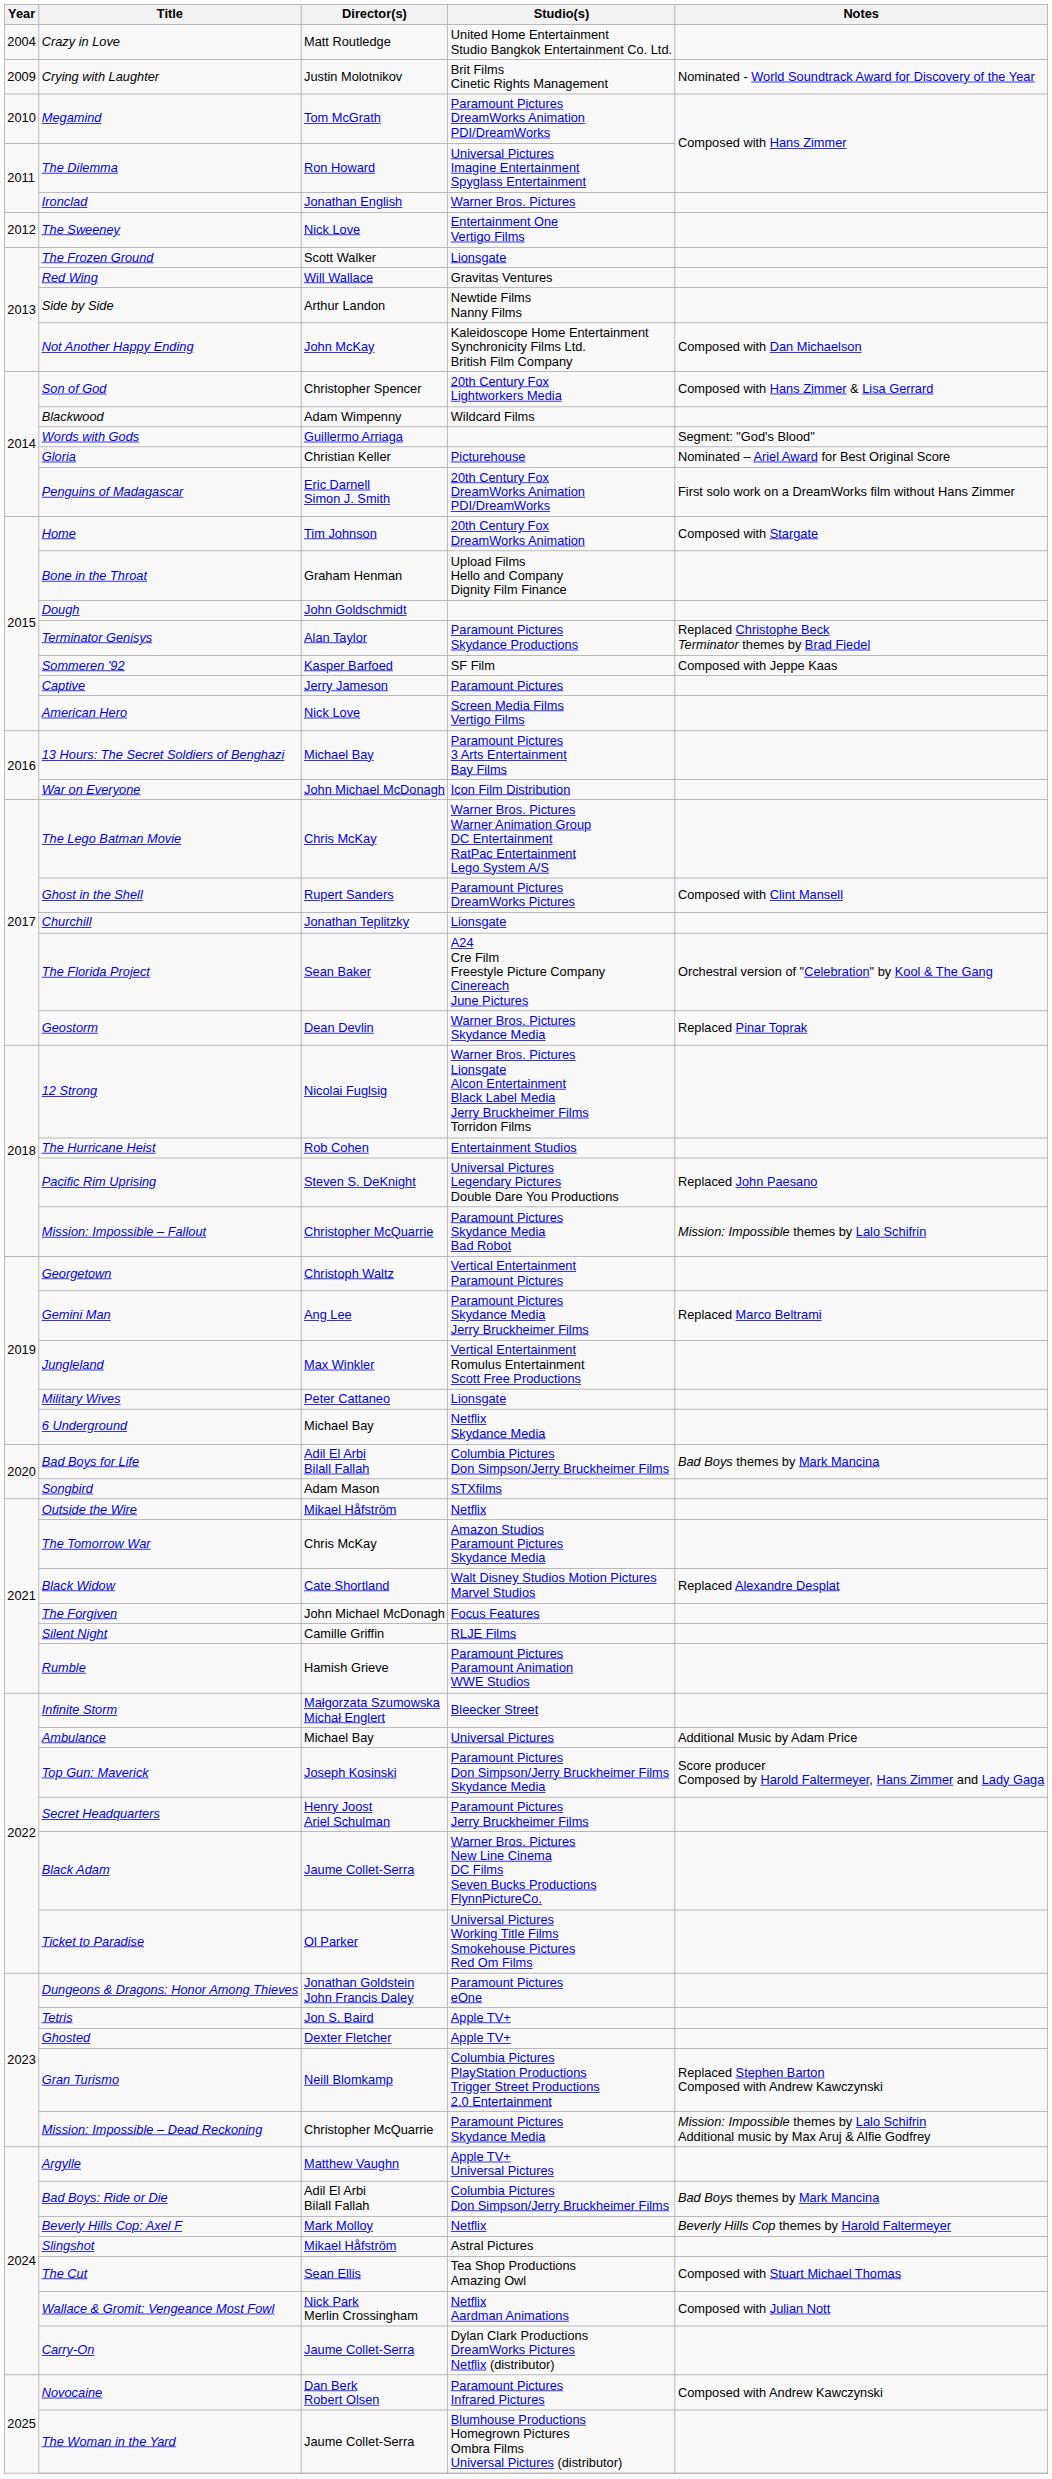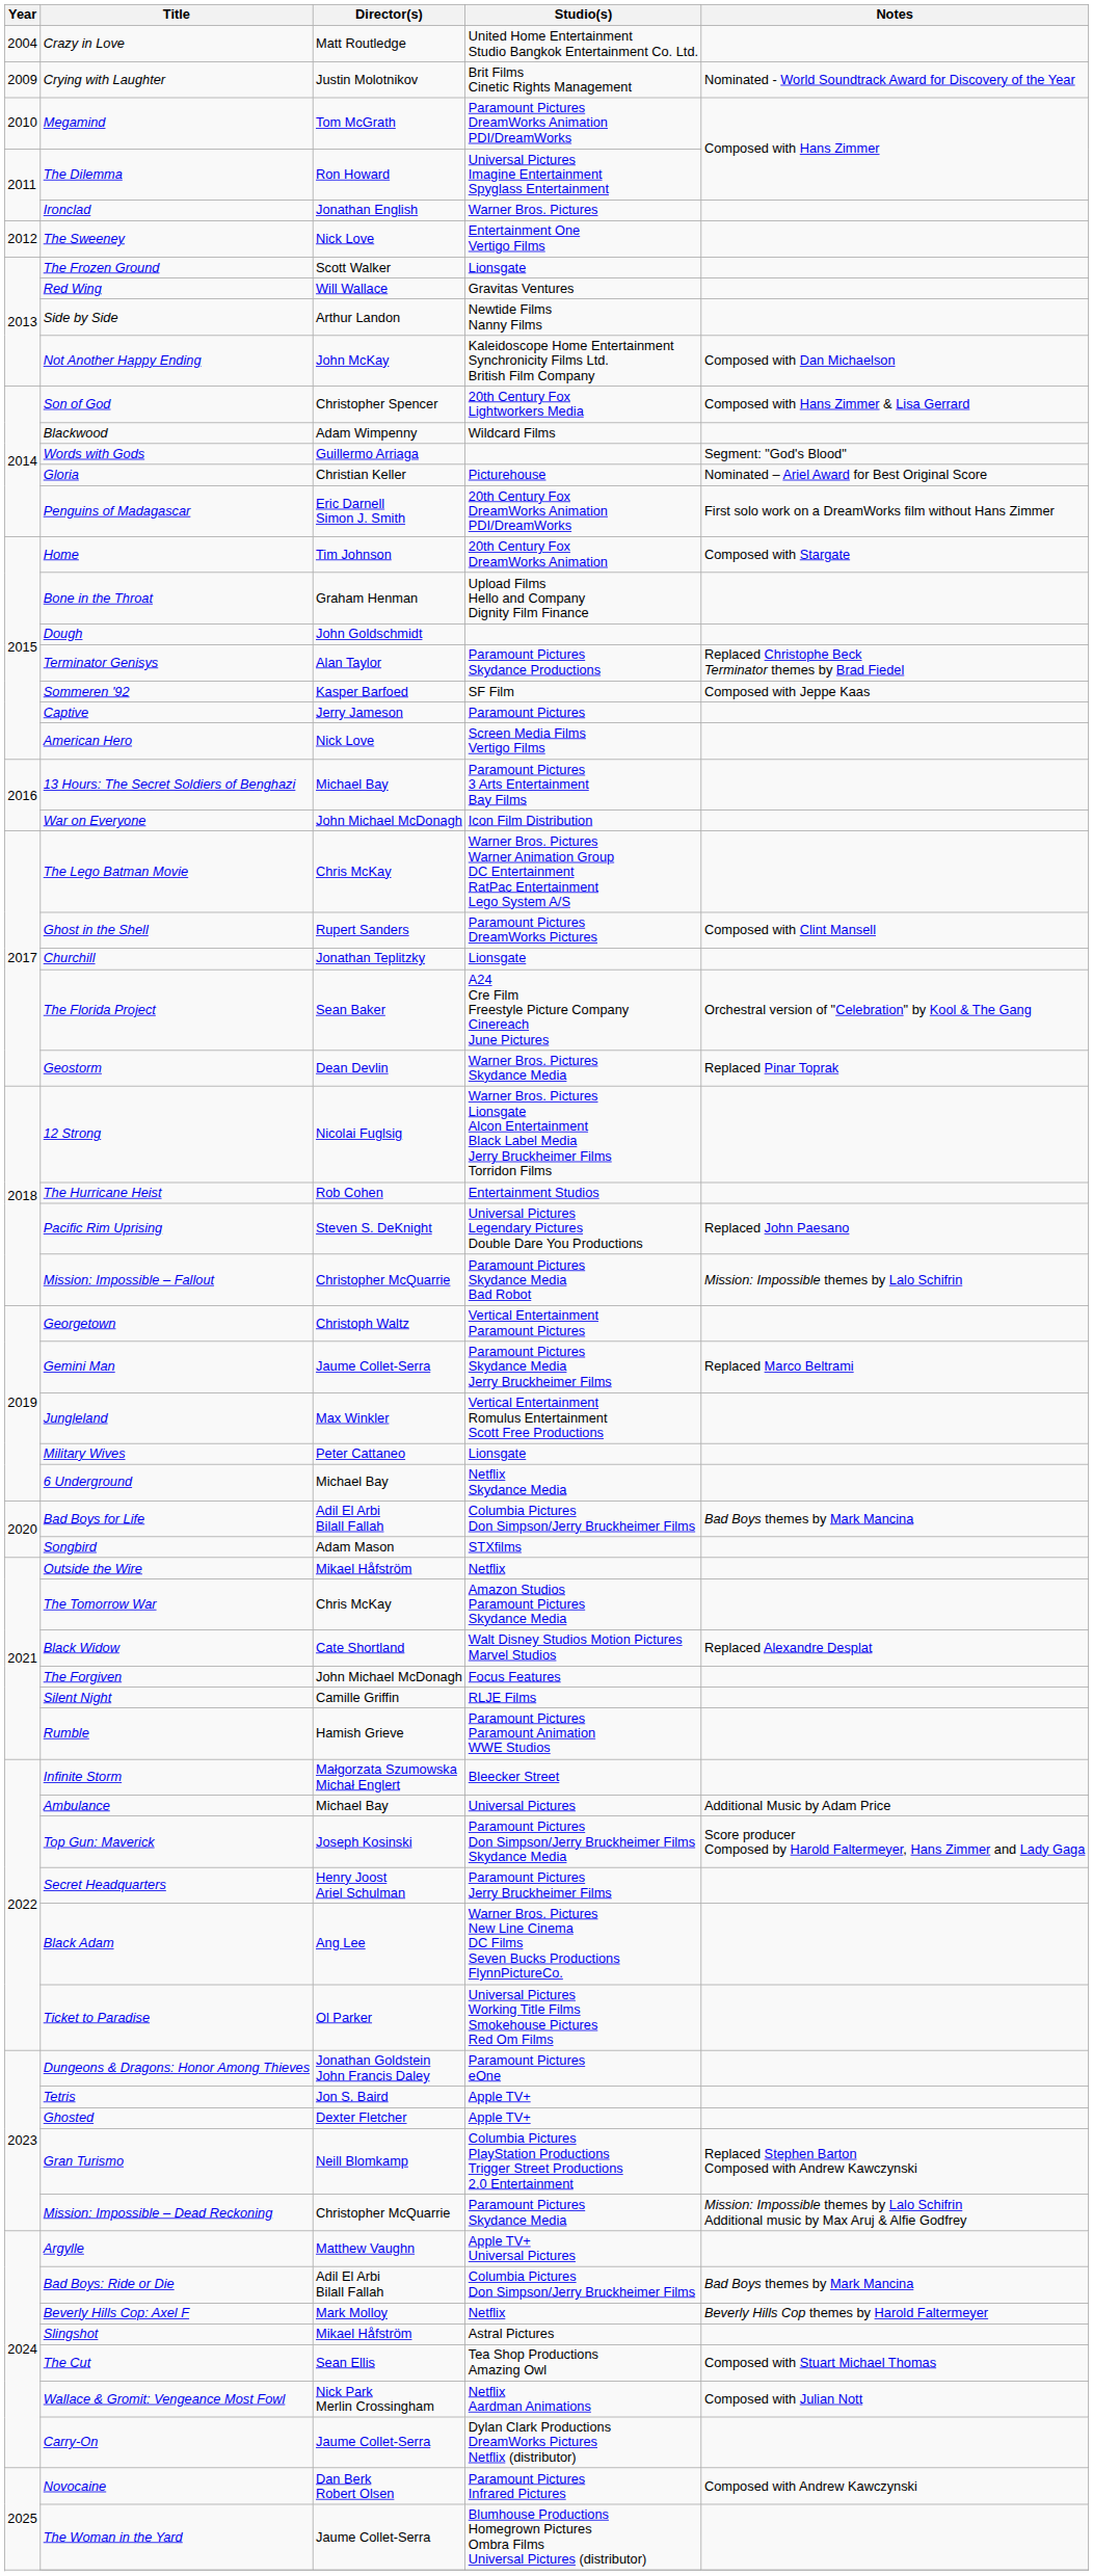Gemini Man | Director(s): Ang Lee -> Jaume Collet-Serra
Black Adam | Director(s): Jaume Collet-Serra -> Ang Lee
